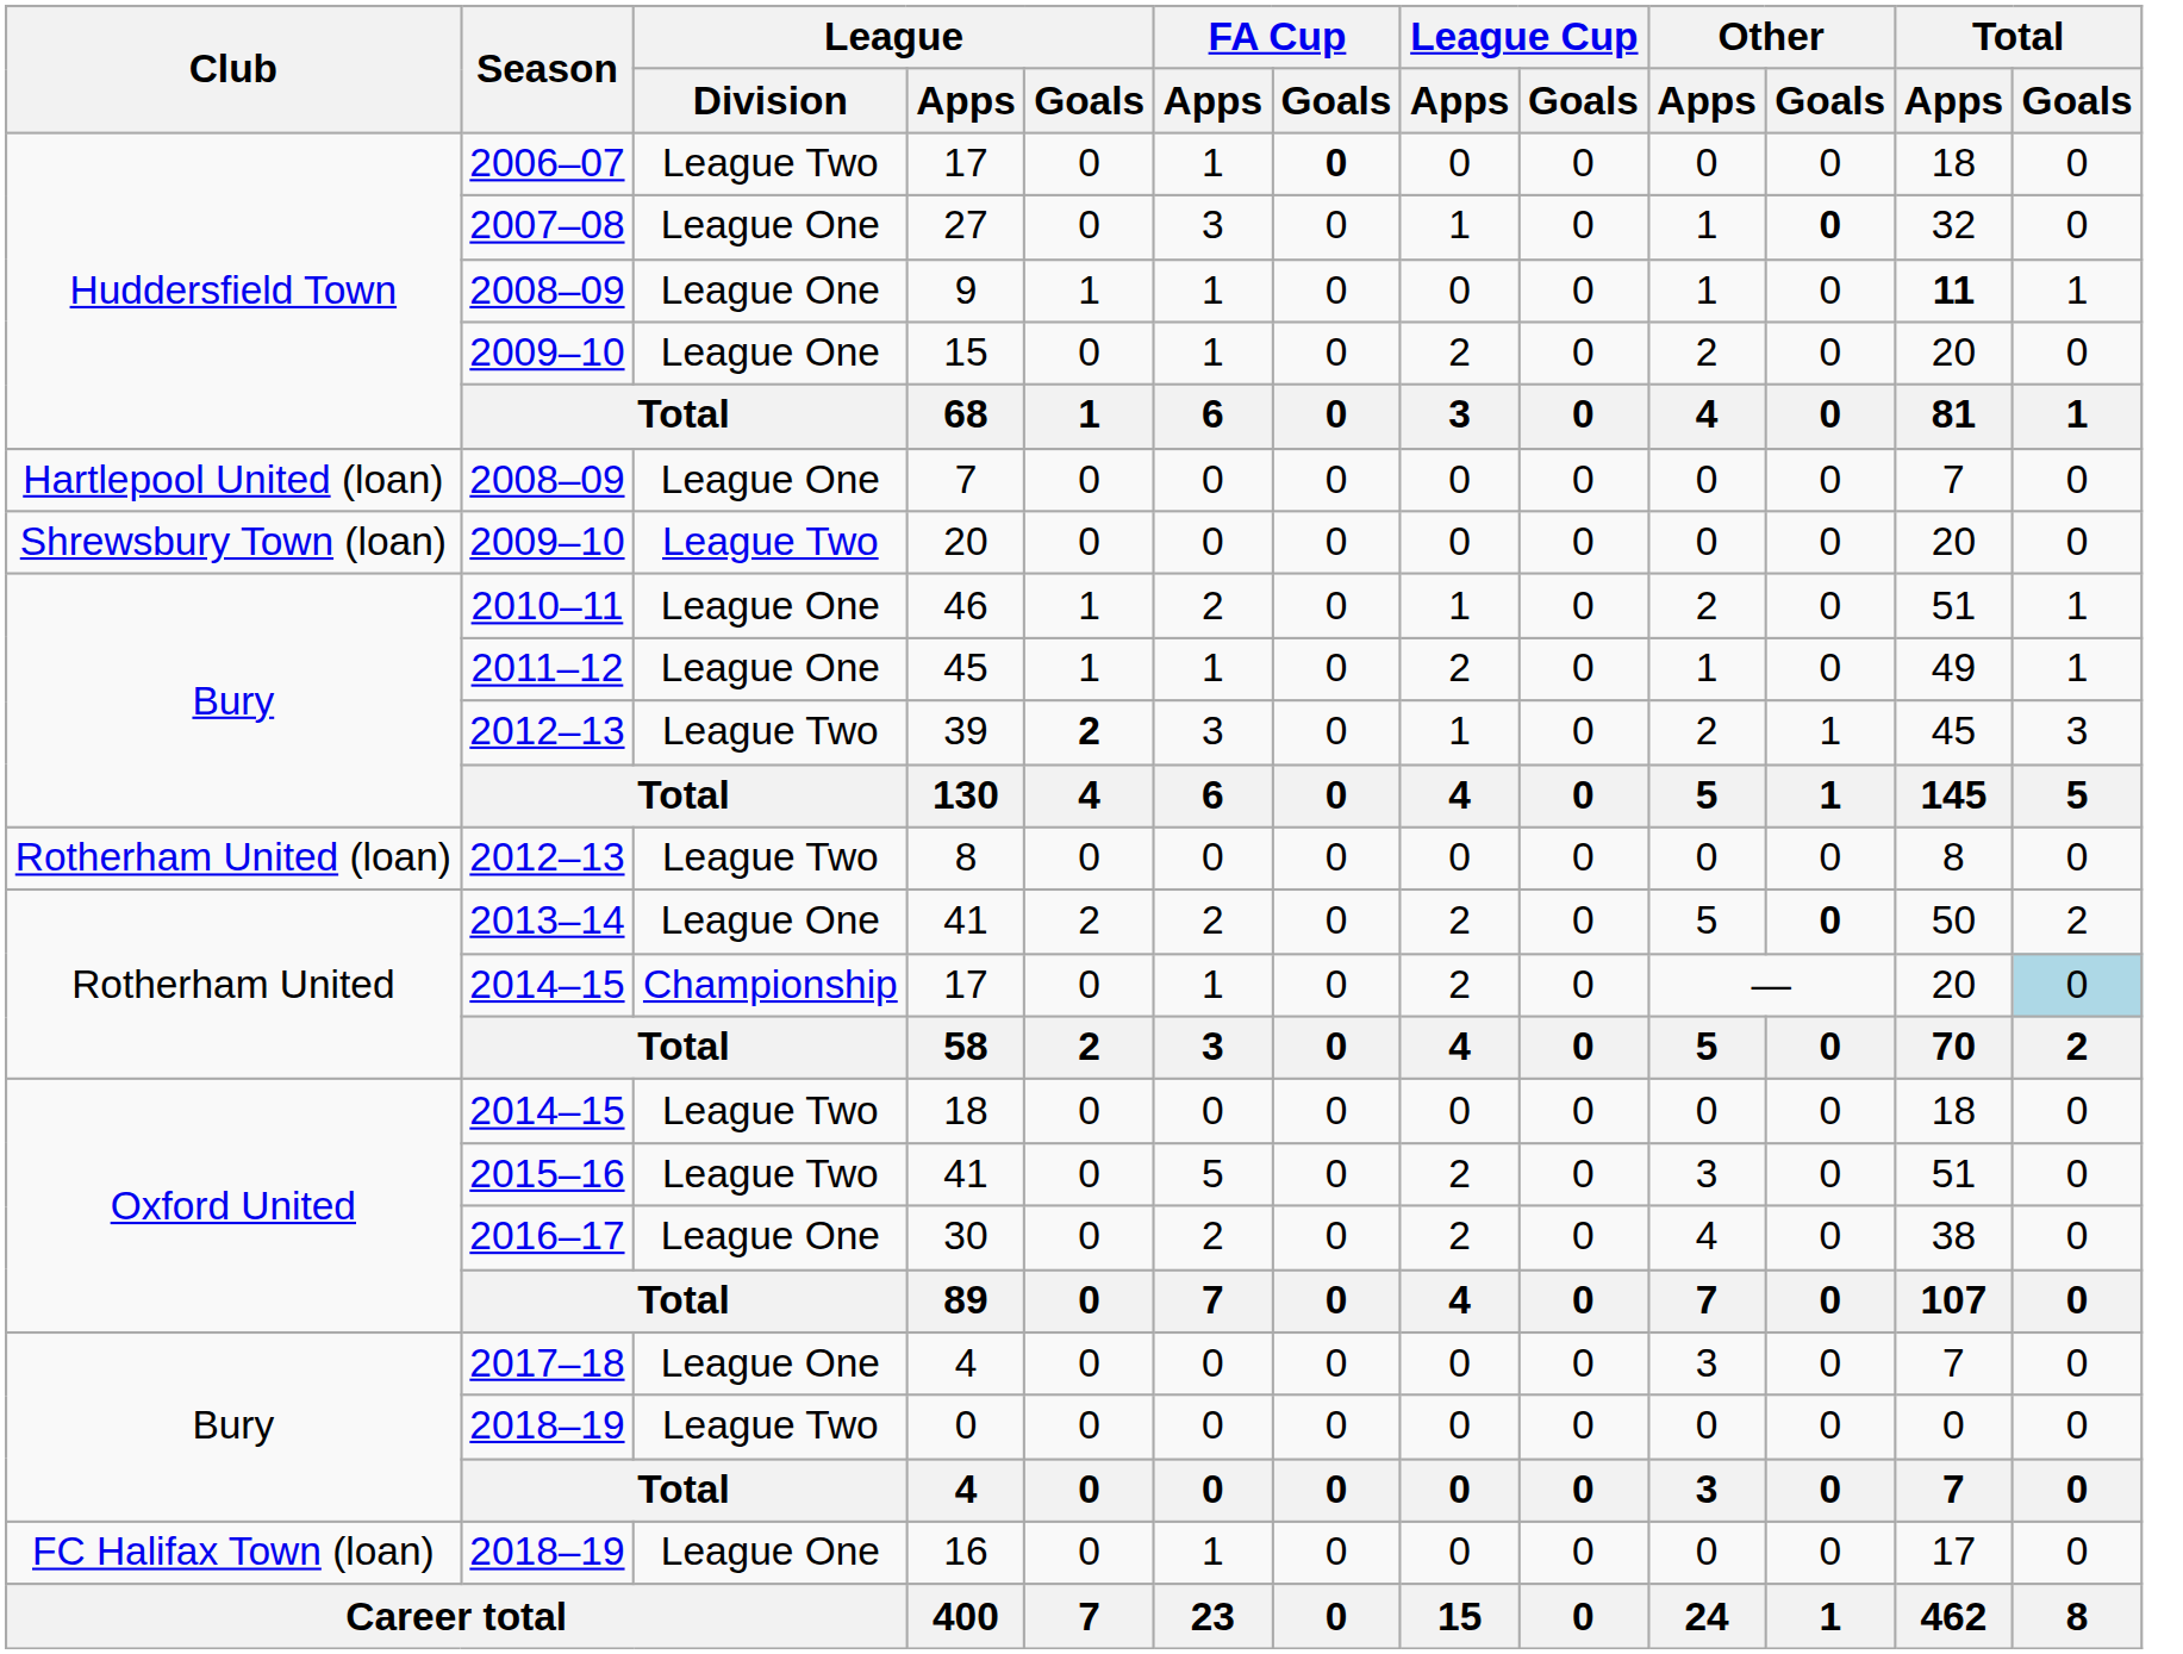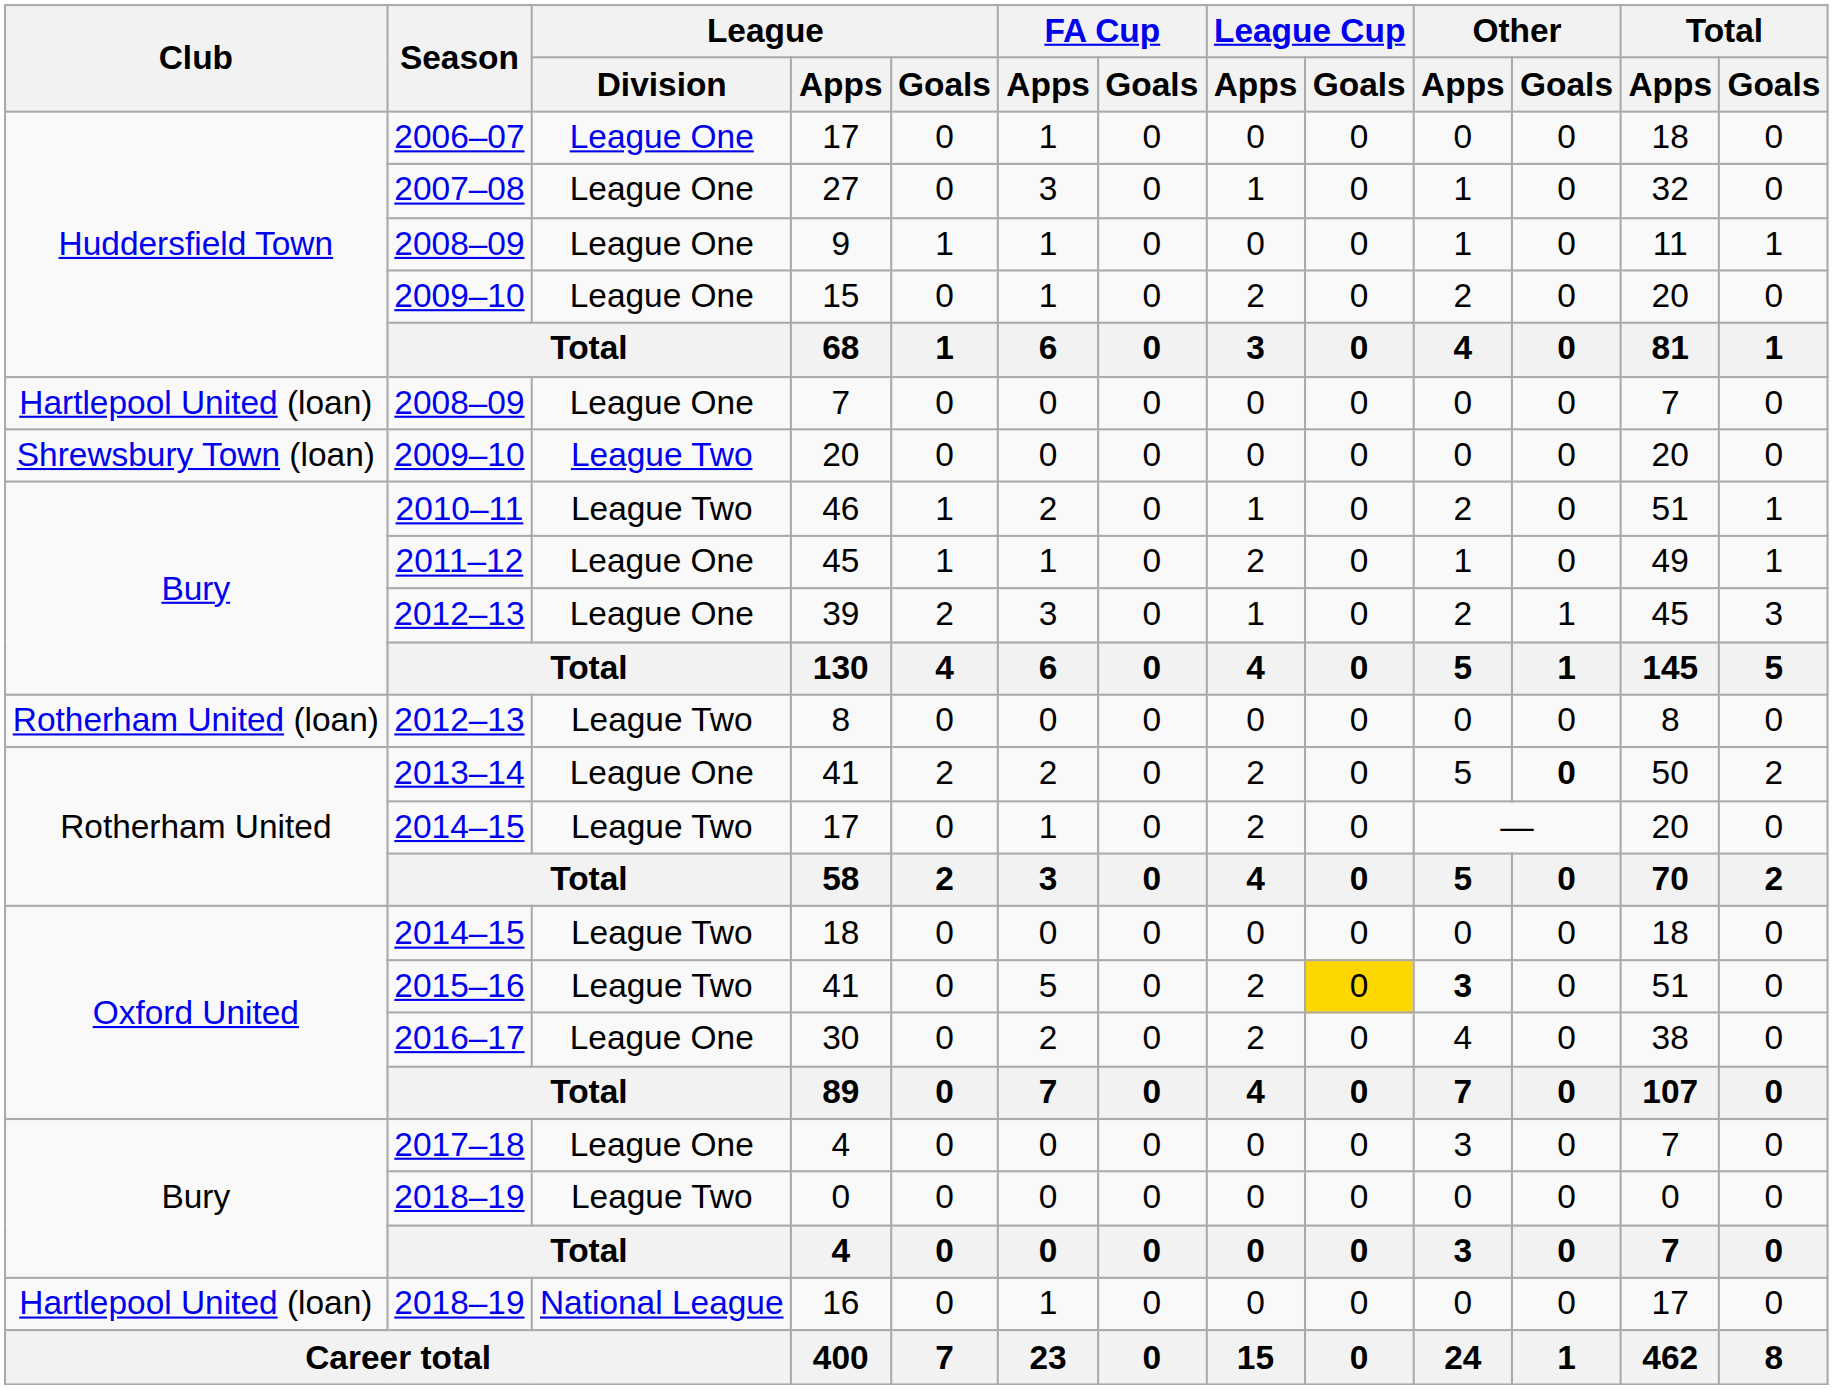2006–07 / 17 | League / Division: League Two -> League One
2006–07 / 17 | FA Cup / Goals: bold -> normal
27 | Other / Goals: bold -> normal
9 | Total / Apps: bold -> normal
46 | League / Division: League One -> League Two
39 | League / Division: League Two -> League One
39 | League / Goals: bold -> normal
2014–15 / 17 | League / Division: Championship -> League Two
2014–15 / 17 | Total / Goals: lightblue background -> no background
2015–16 / 41 | League Cup / Goals: no background -> gold background
2015–16 / 41 | Other / Apps: normal -> bold
16 | Club: FC Halifax Town (loan) -> Hartlepool United (loan)
16 | League / Division: League One -> National League
